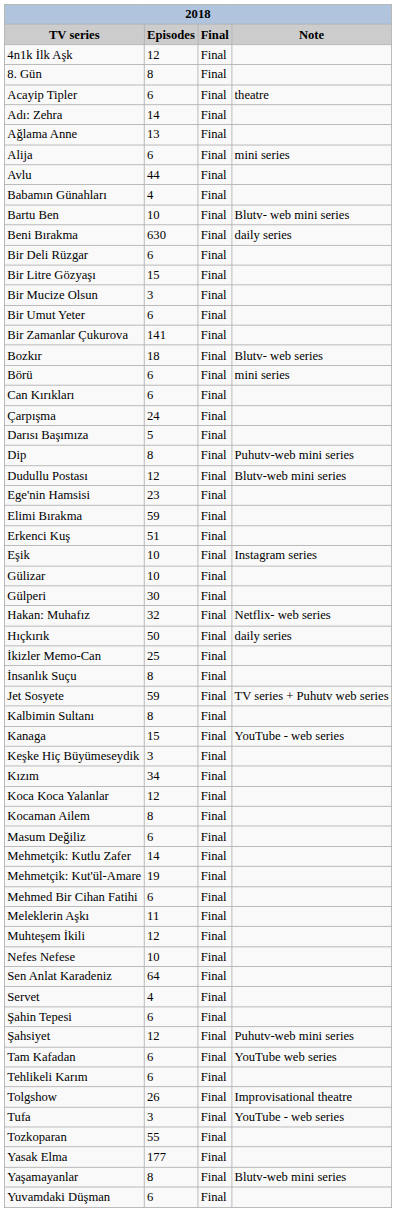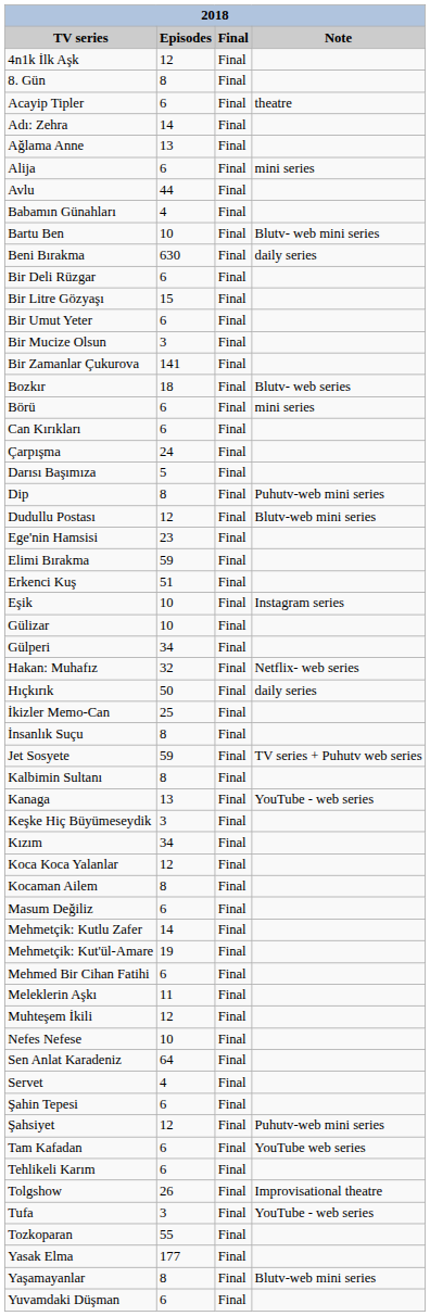rows swapped: Bir Mucize Olsun <-> Bir Umut Yeter
Gülperi | Episodes: 30 -> 34
Kanaga | Episodes: 15 -> 13
